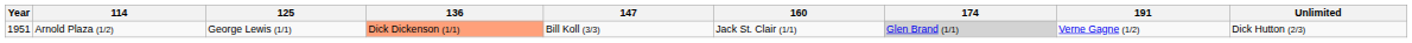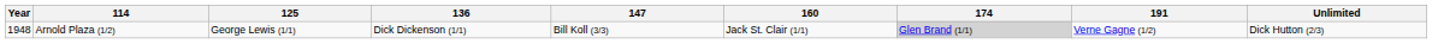Arnold Plaza (1/2) | Year: 1951 -> 1948
Arnold Plaza (1/2) | 136: lightsalmon background -> no background
